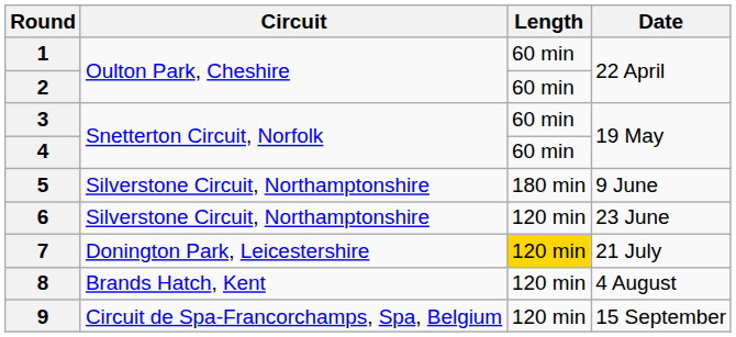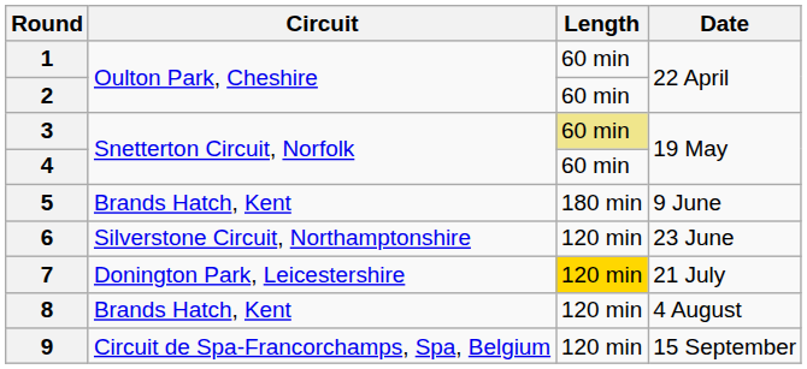3 | Length: no background -> khaki background
5 | Circuit: Silverstone Circuit, Northamptonshire -> Brands Hatch, Kent
